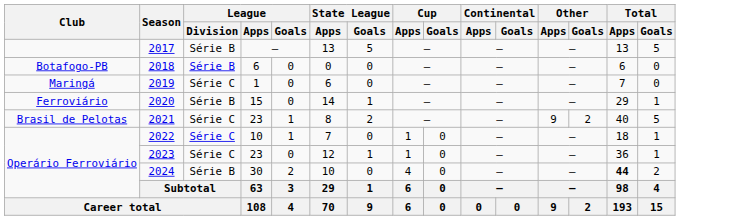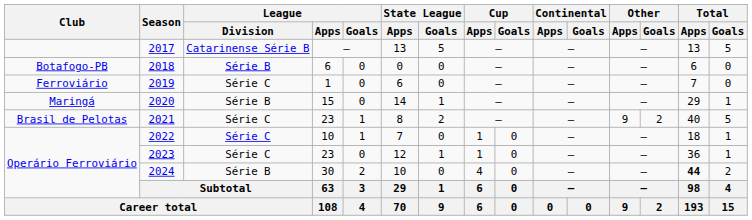2017 | League / Division: Série B -> Catarinense Série B
2019 | Club: Maringá -> Ferroviário
2020 | Club: Ferroviário -> Maringá
